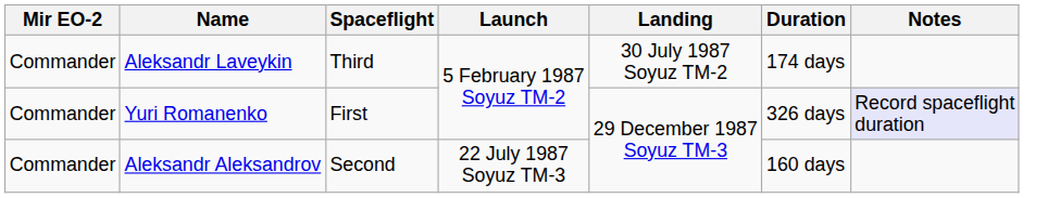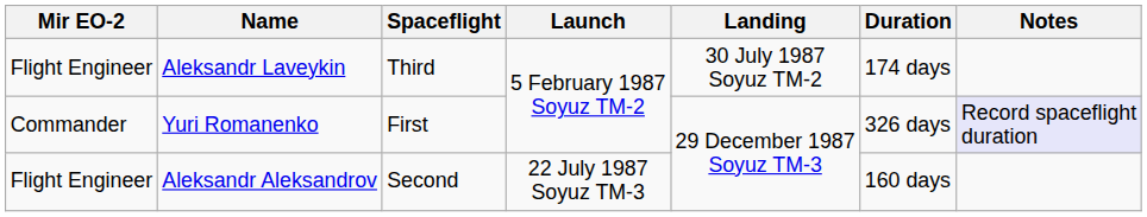Aleksandr Laveykin | Mir EO-2: Commander -> Flight Engineer
Aleksandr Aleksandrov | Mir EO-2: Commander -> Flight Engineer
